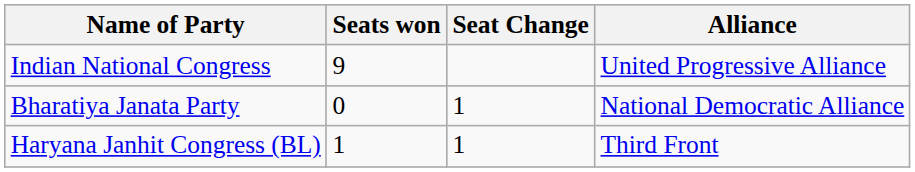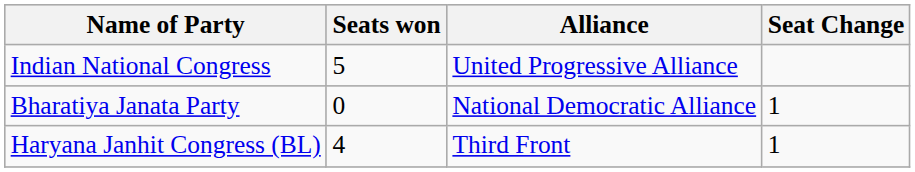columns swapped: Seat Change <-> Alliance
Indian National Congress | Seats won: 9 -> 5
Haryana Janhit Congress (BL) | Seats won: 1 -> 4
